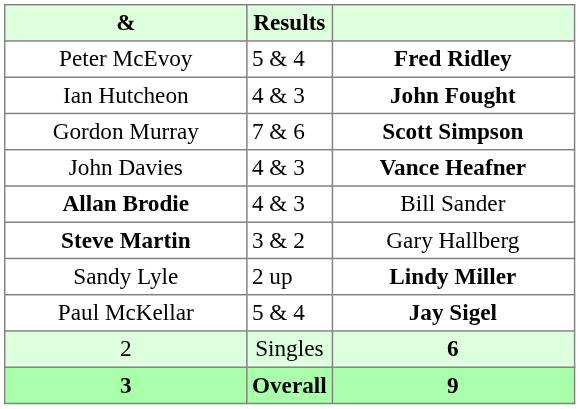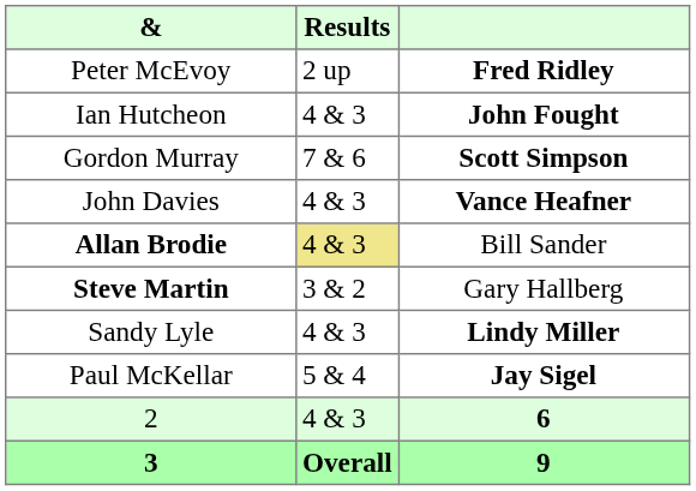Peter McEvoy | Results: 5 & 4 -> 2 up
Allan Brodie | Results: no background -> khaki background
Sandy Lyle | Results: 2 up -> 4 & 3
2 | Results: Singles -> 4 & 3
